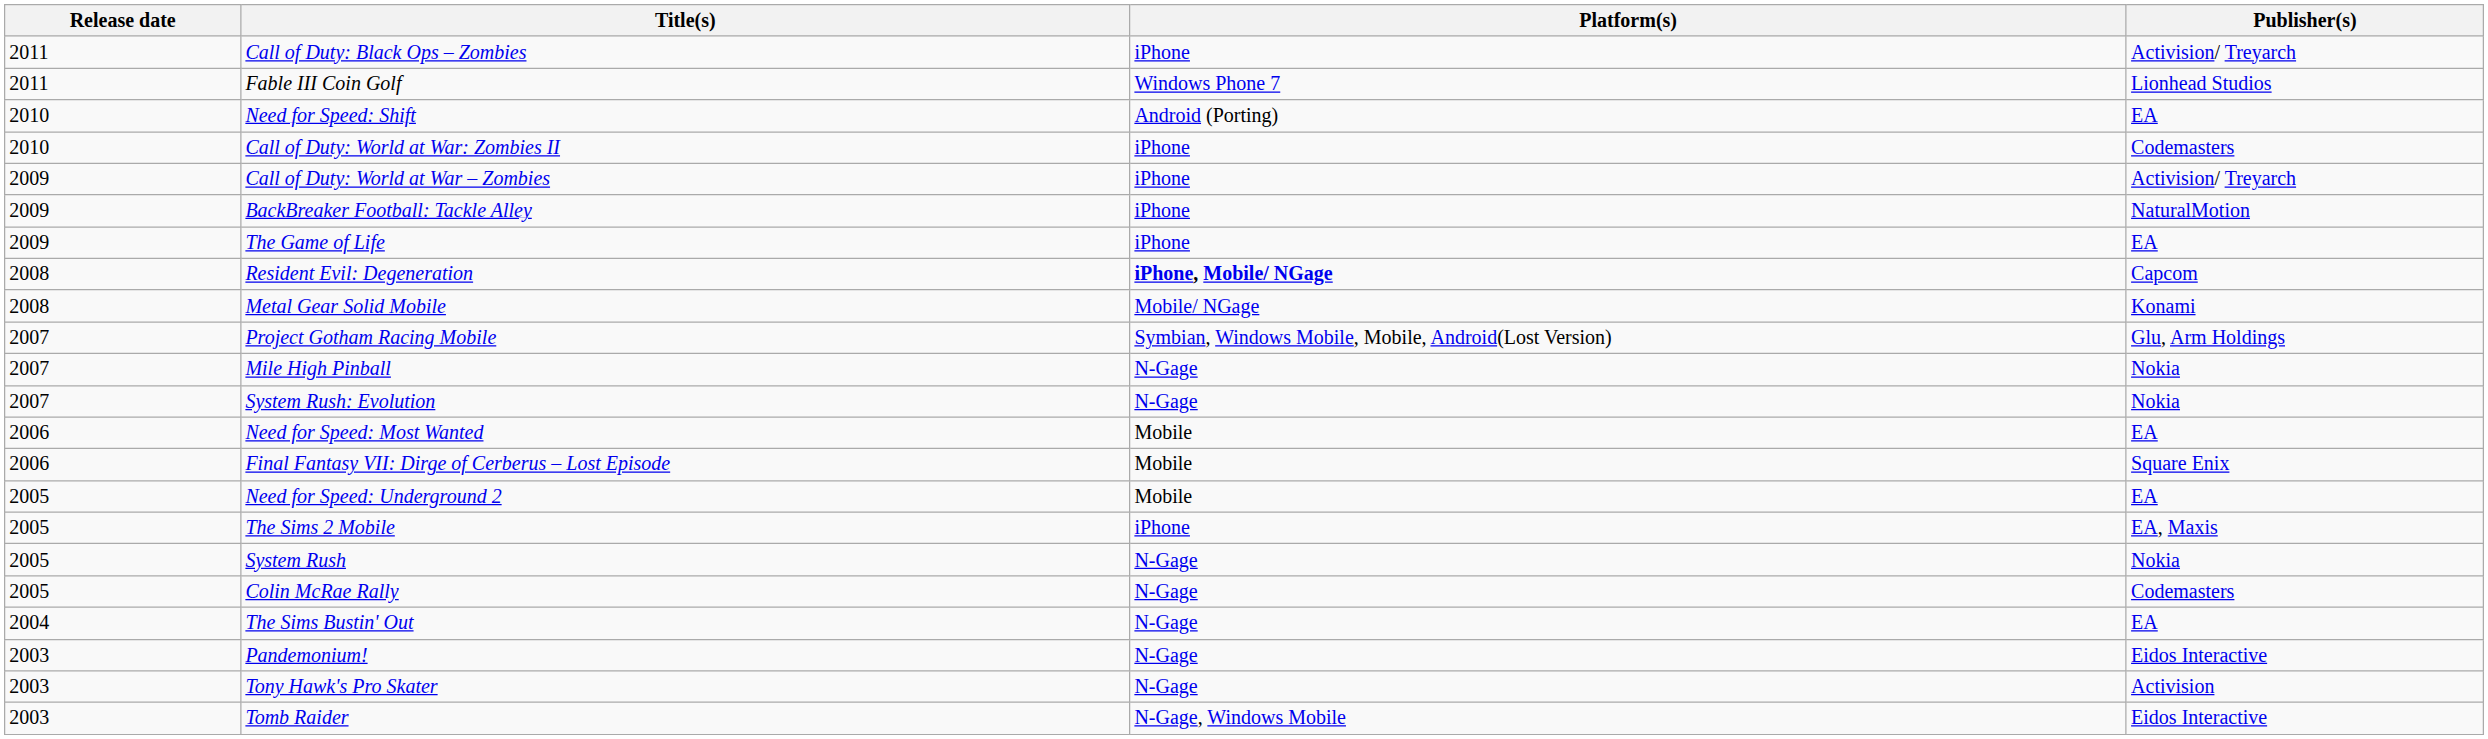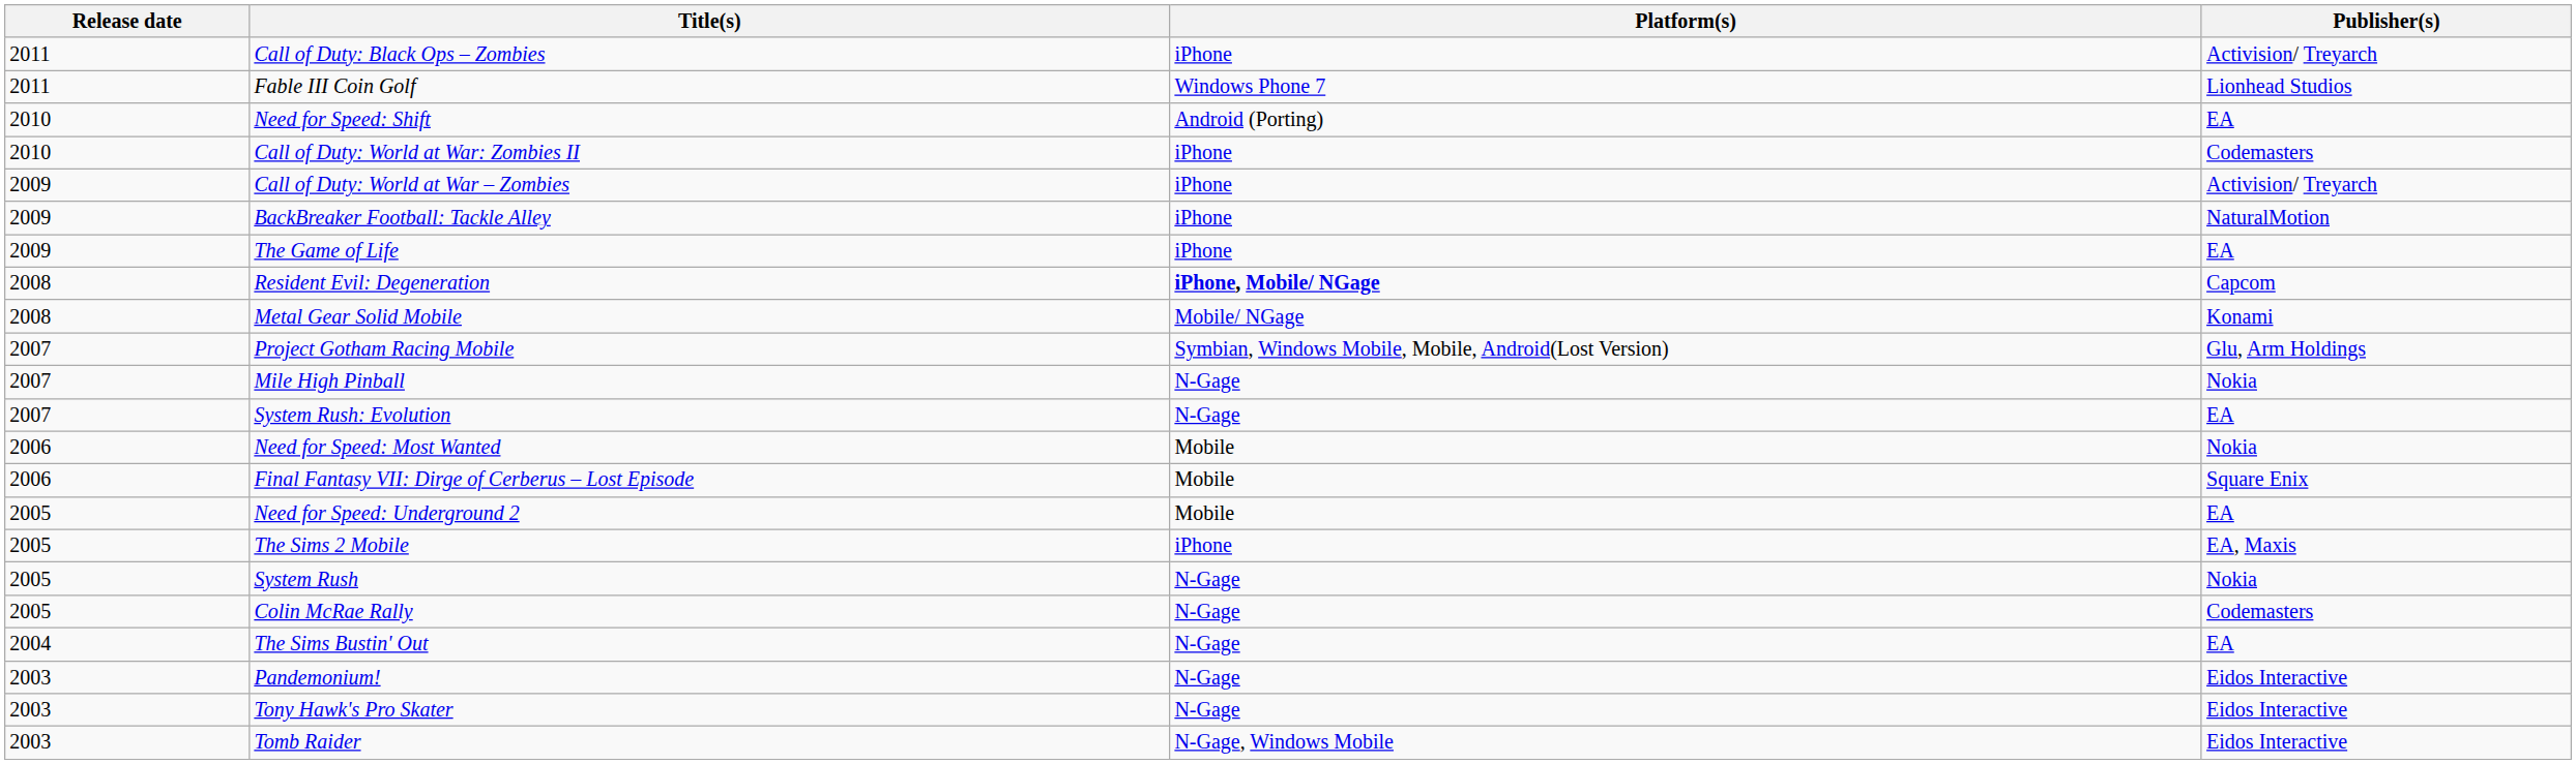System Rush: Evolution | Publisher(s): Nokia -> EA
Need for Speed: Most Wanted | Publisher(s): EA -> Nokia
Tony Hawk's Pro Skater | Publisher(s): Activision -> Eidos Interactive
